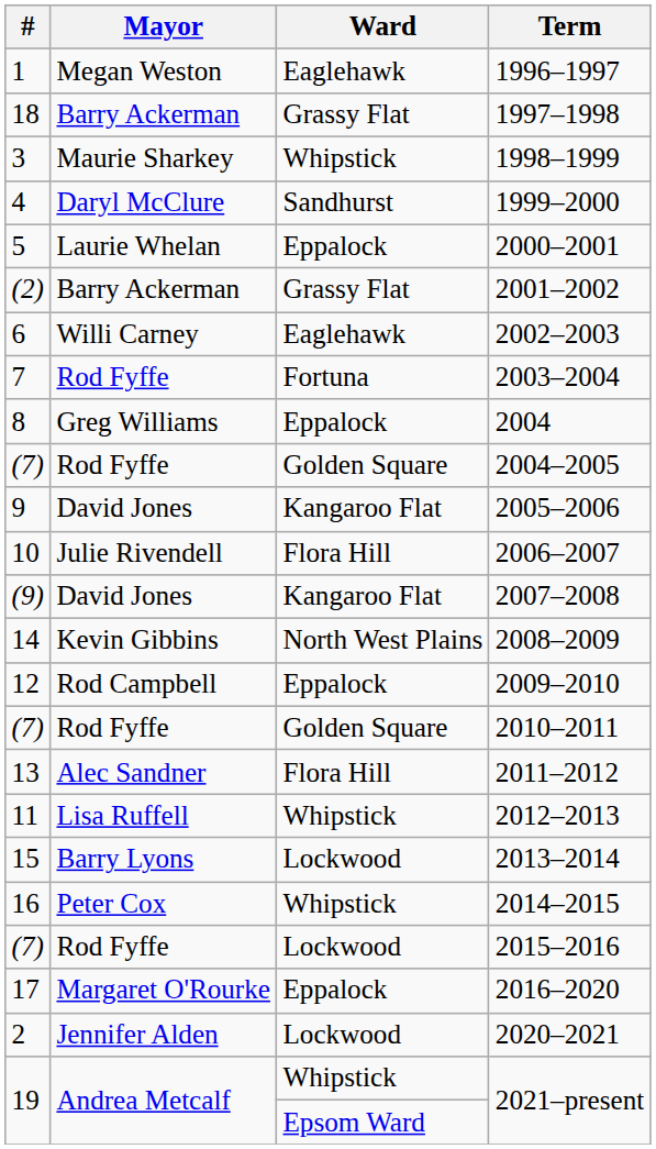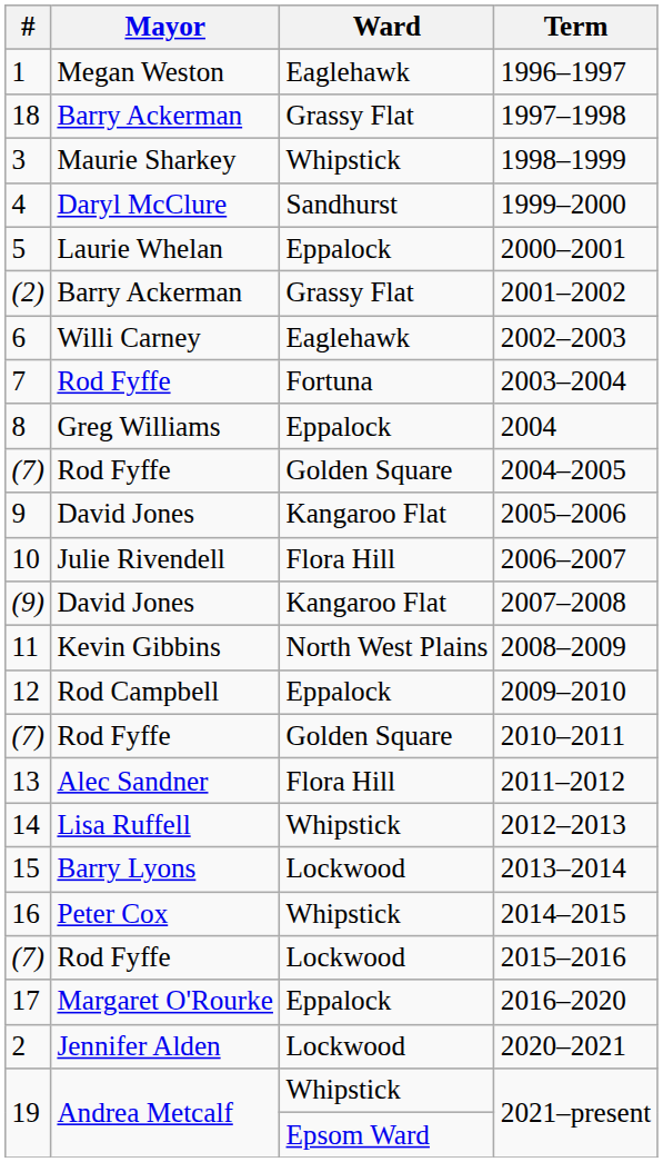2008–2009 | #: 14 -> 11
2012–2013 | #: 11 -> 14
